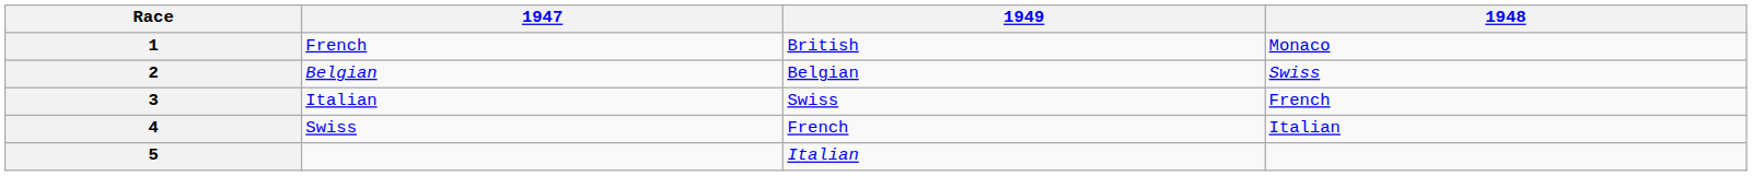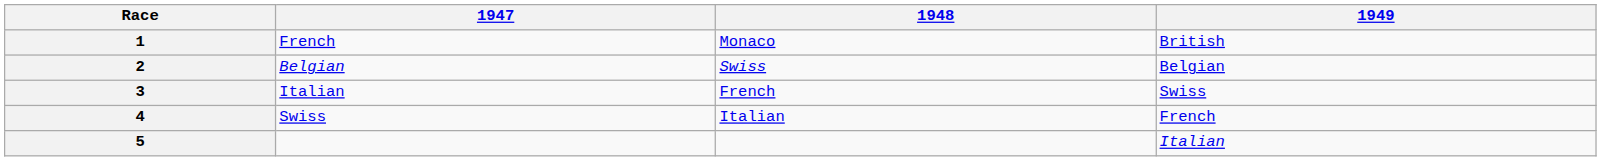columns swapped: 1948 <-> 1949
